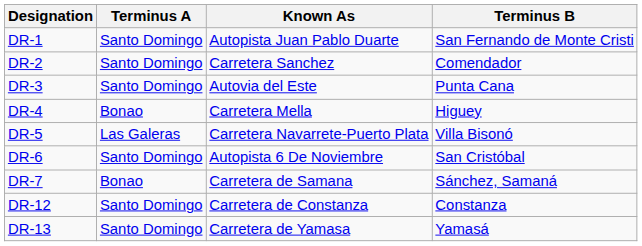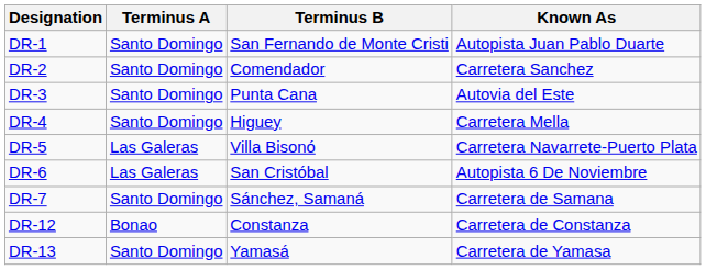columns swapped: Terminus B <-> Known As
DR-4 | Terminus A: Bonao -> Santo Domingo
DR-6 | Terminus A: Santo Domingo -> Las Galeras
DR-7 | Terminus A: Bonao -> Santo Domingo
DR-12 | Terminus A: Santo Domingo -> Bonao
